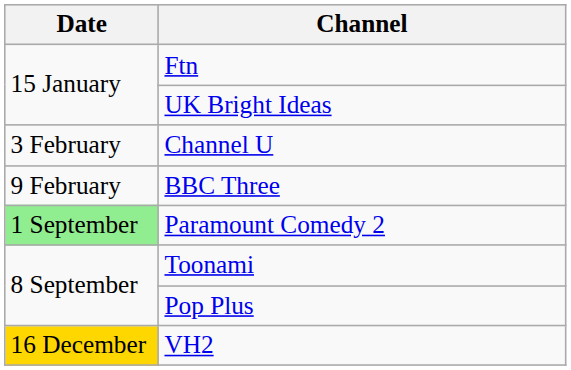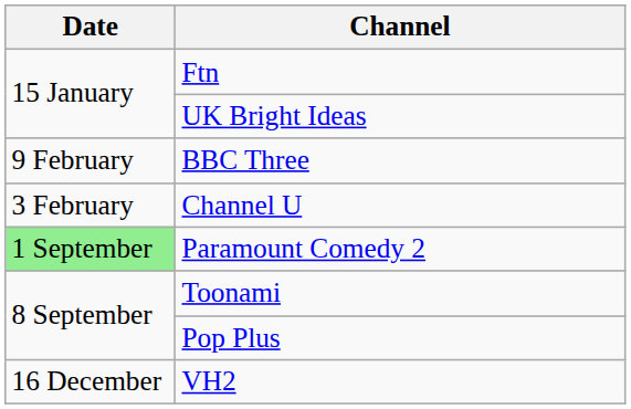rows swapped: Channel U <-> BBC Three
VH2 | Date: gold background -> no background
